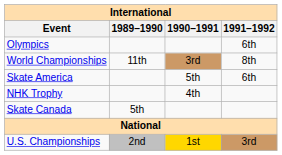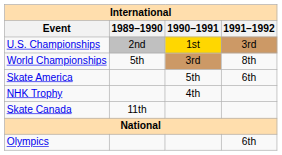rows swapped: Olympics <-> U.S. Championships
World Championships | 1989–1990: 11th -> 5th
Skate Canada | 1989–1990: 5th -> 11th
